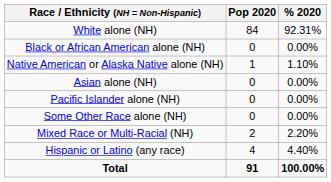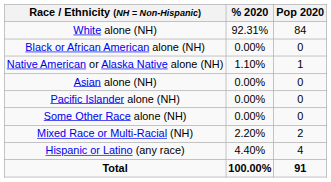columns swapped: Pop 2020 <-> % 2020
